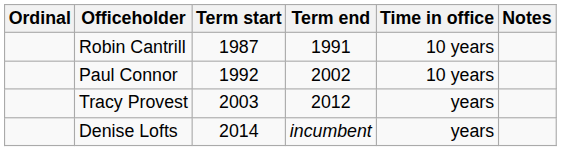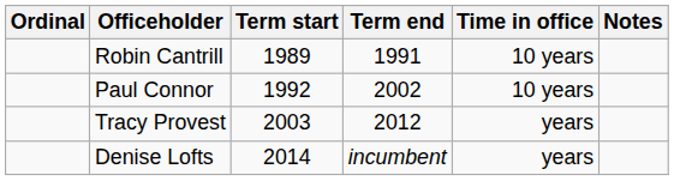Robin Cantrill | Term start: 1987 -> 1989
